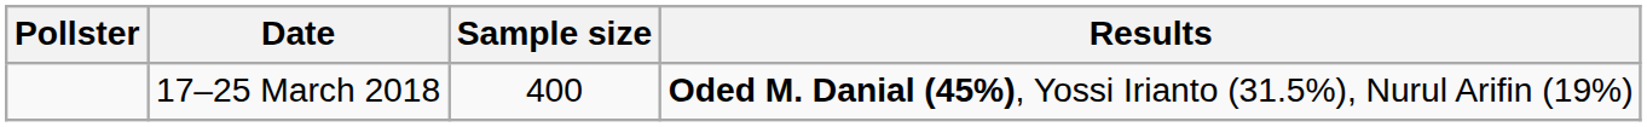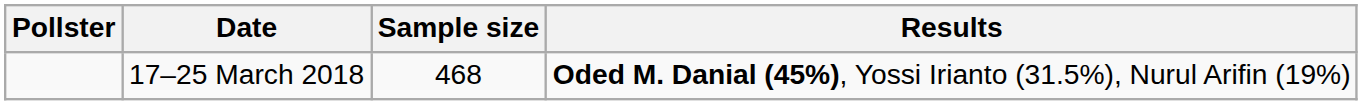17–25 March 2018 | Sample size: 400 -> 468
